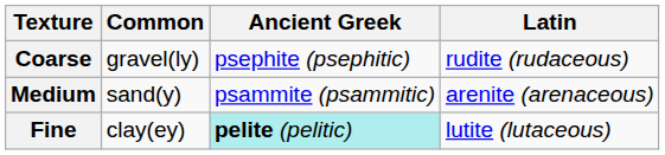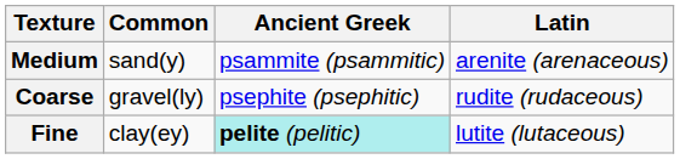rows swapped: Coarse <-> Medium
